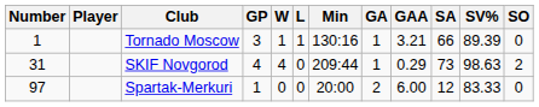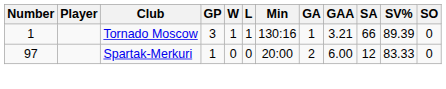- row: 31 | SKIF Novgorod | 4 | 4 | 0 | 209:44 | 1 | 0.29 | 73 | 98.63 | 2
